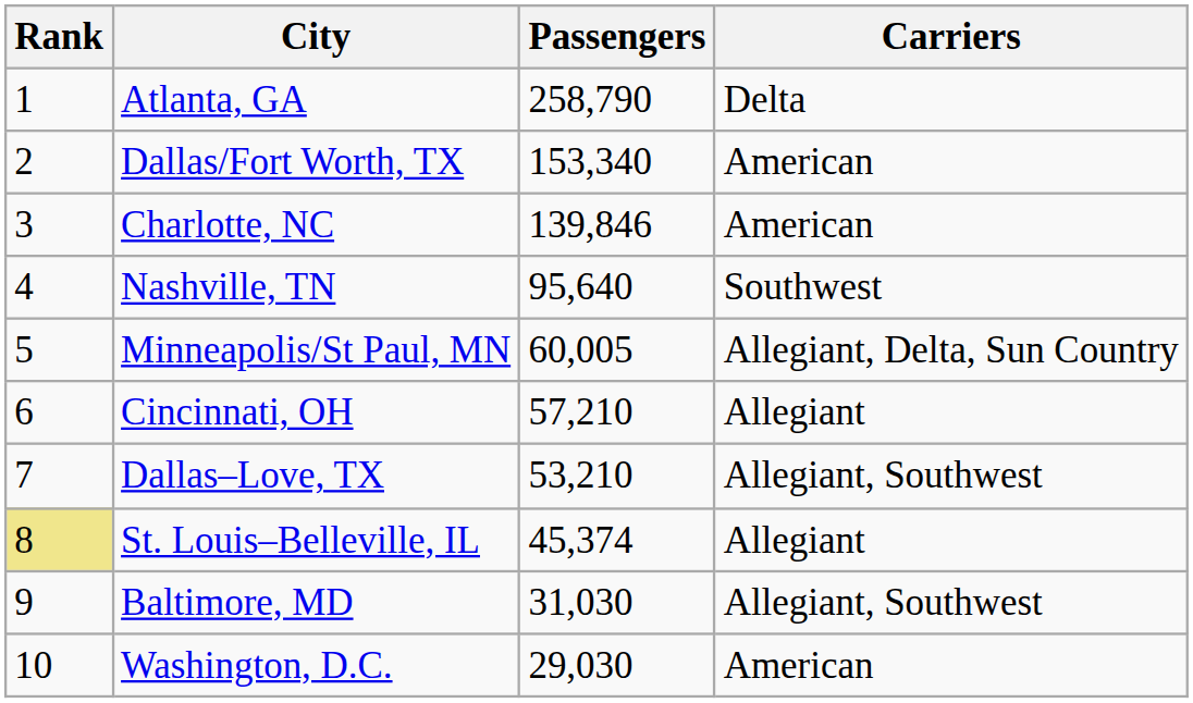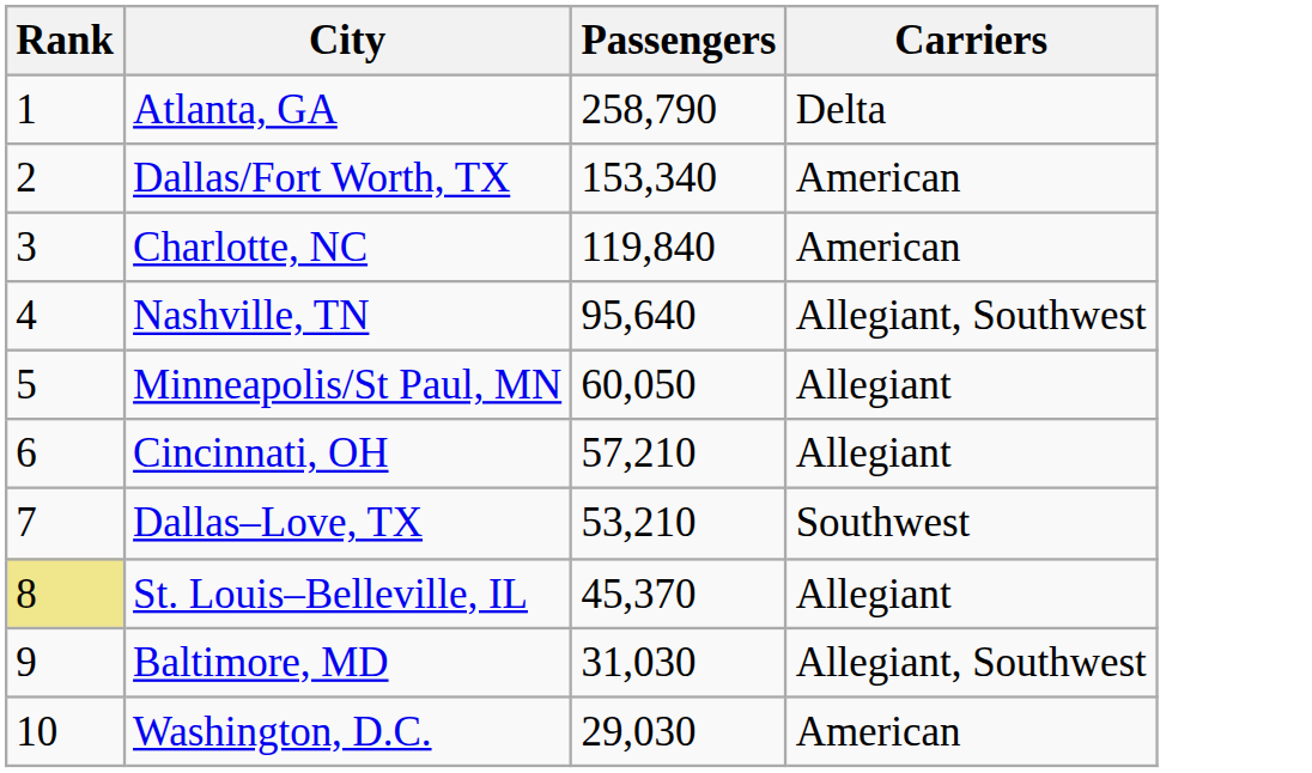Charlotte, NC | Passengers: 139,846 -> 119,840
Nashville, TN | Carriers: Southwest -> Allegiant, Southwest
Minneapolis/St Paul, MN | Passengers: 60,005 -> 60,050
Minneapolis/St Paul, MN | Carriers: Allegiant, Delta, Sun Country -> Allegiant
Dallas–Love, TX | Carriers: Allegiant, Southwest -> Southwest
St. Louis–Belleville, IL | Passengers: 45,374 -> 45,370
